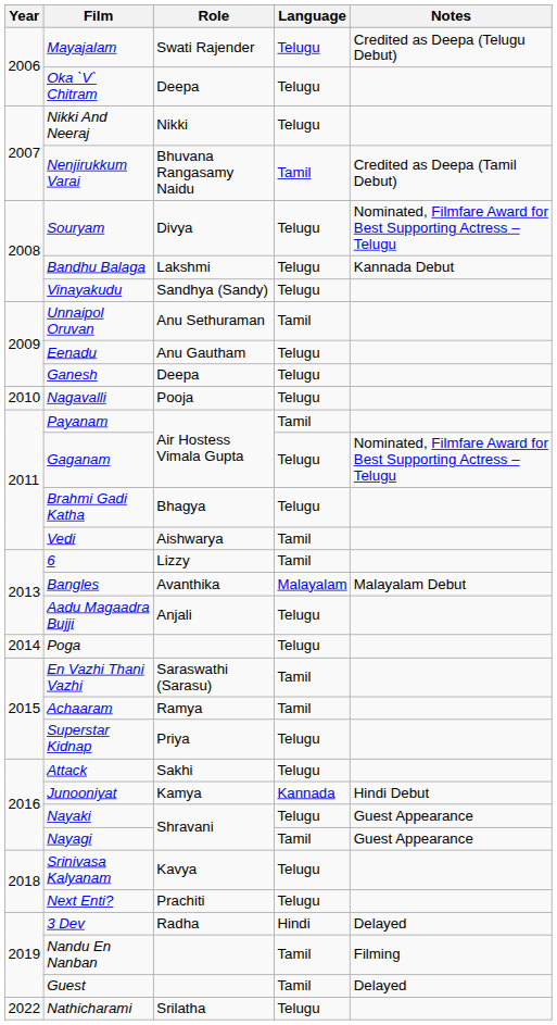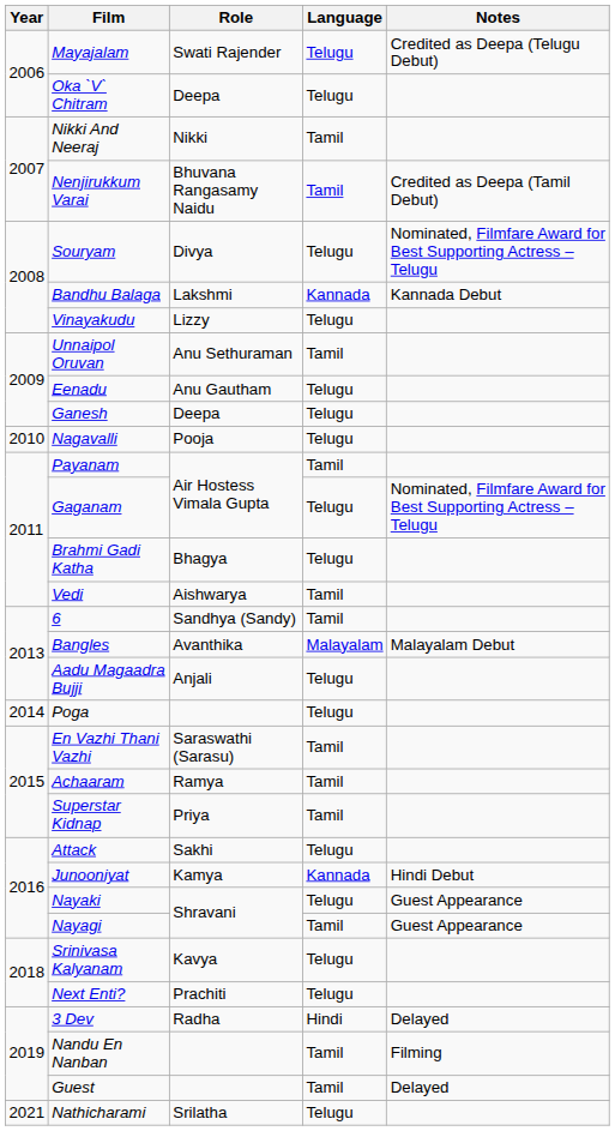Nikki And Neeraj | Language: Telugu -> Tamil
Bandhu Balaga | Language: Telugu -> Kannada
Vinayakudu | Role: Sandhya (Sandy) -> Lizzy
6 | Role: Lizzy -> Sandhya (Sandy)
Superstar Kidnap | Language: Telugu -> Tamil
Nathicharami | Year: 2022 -> 2021
